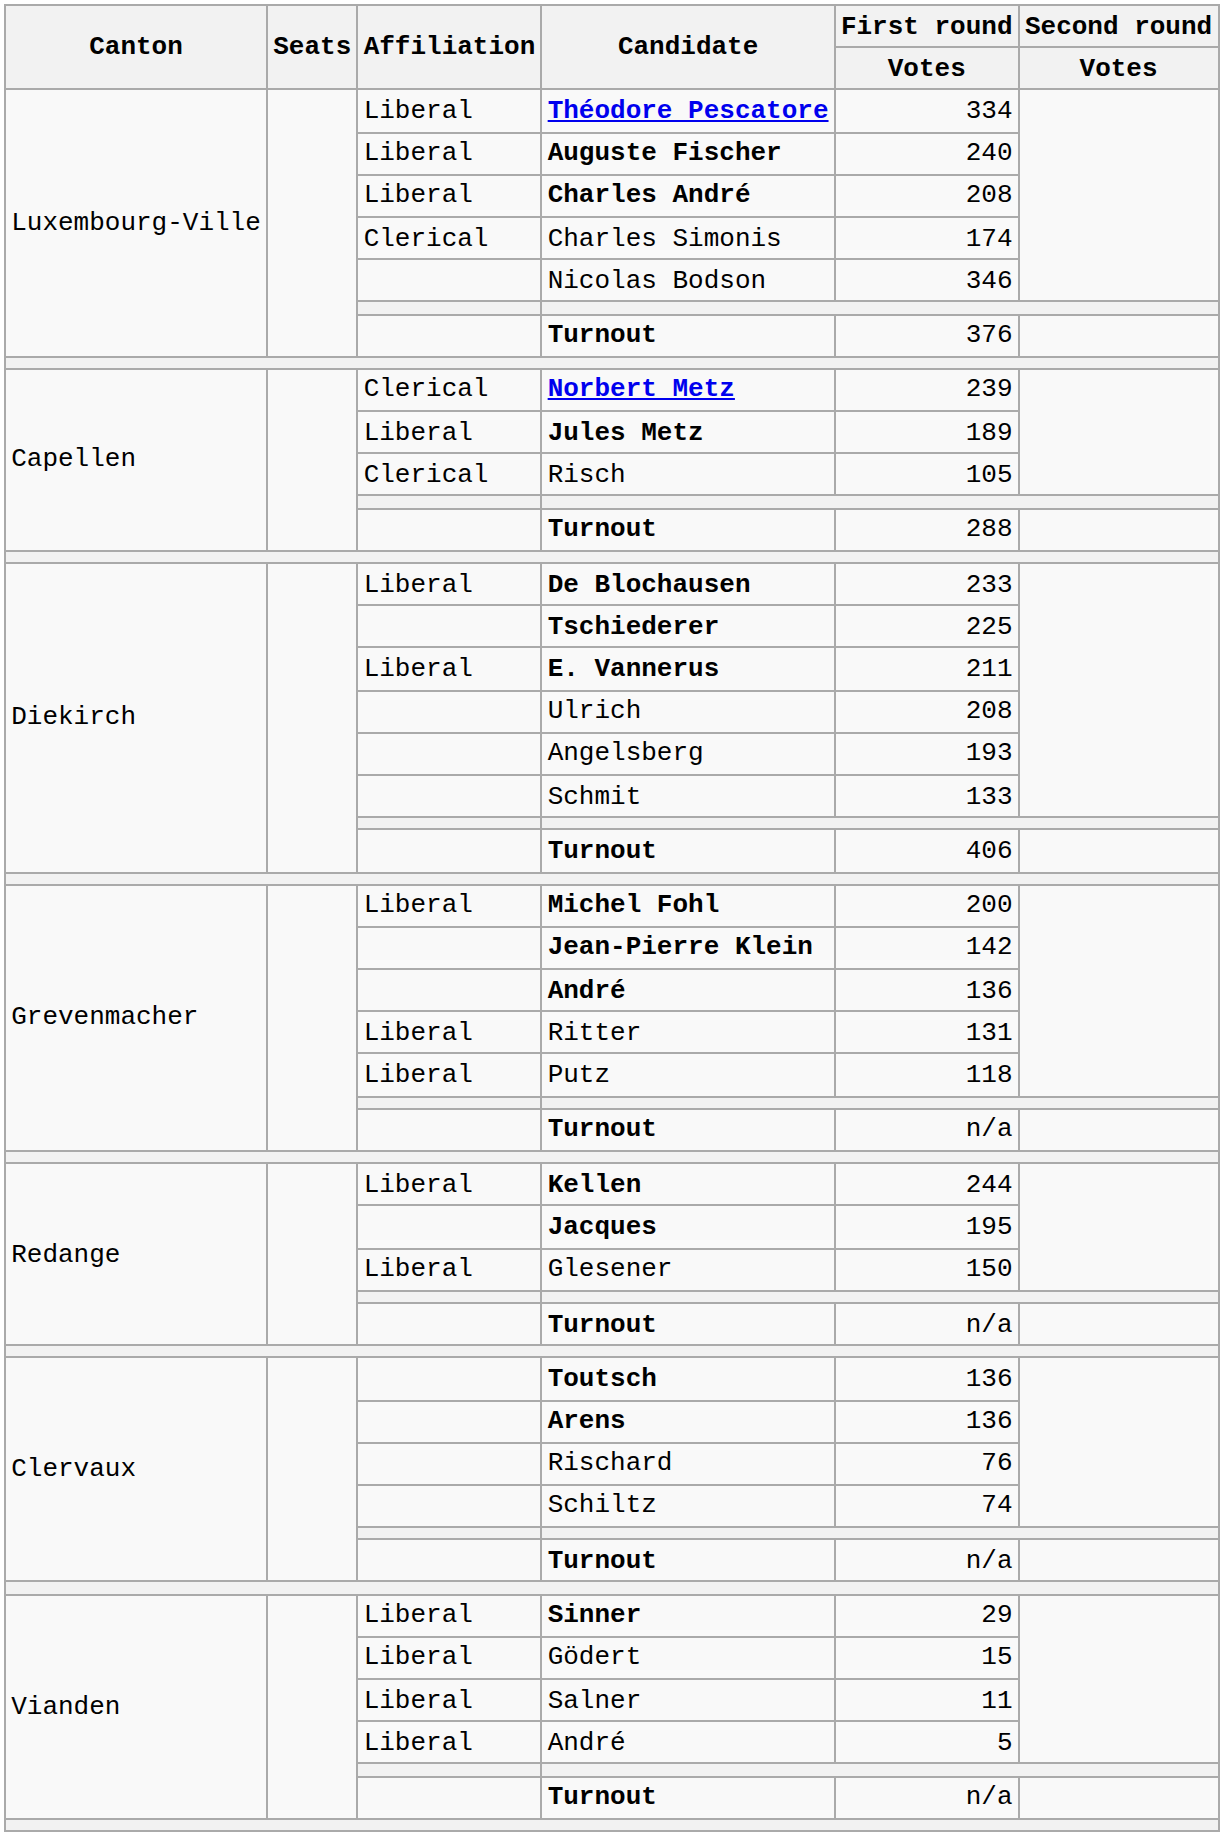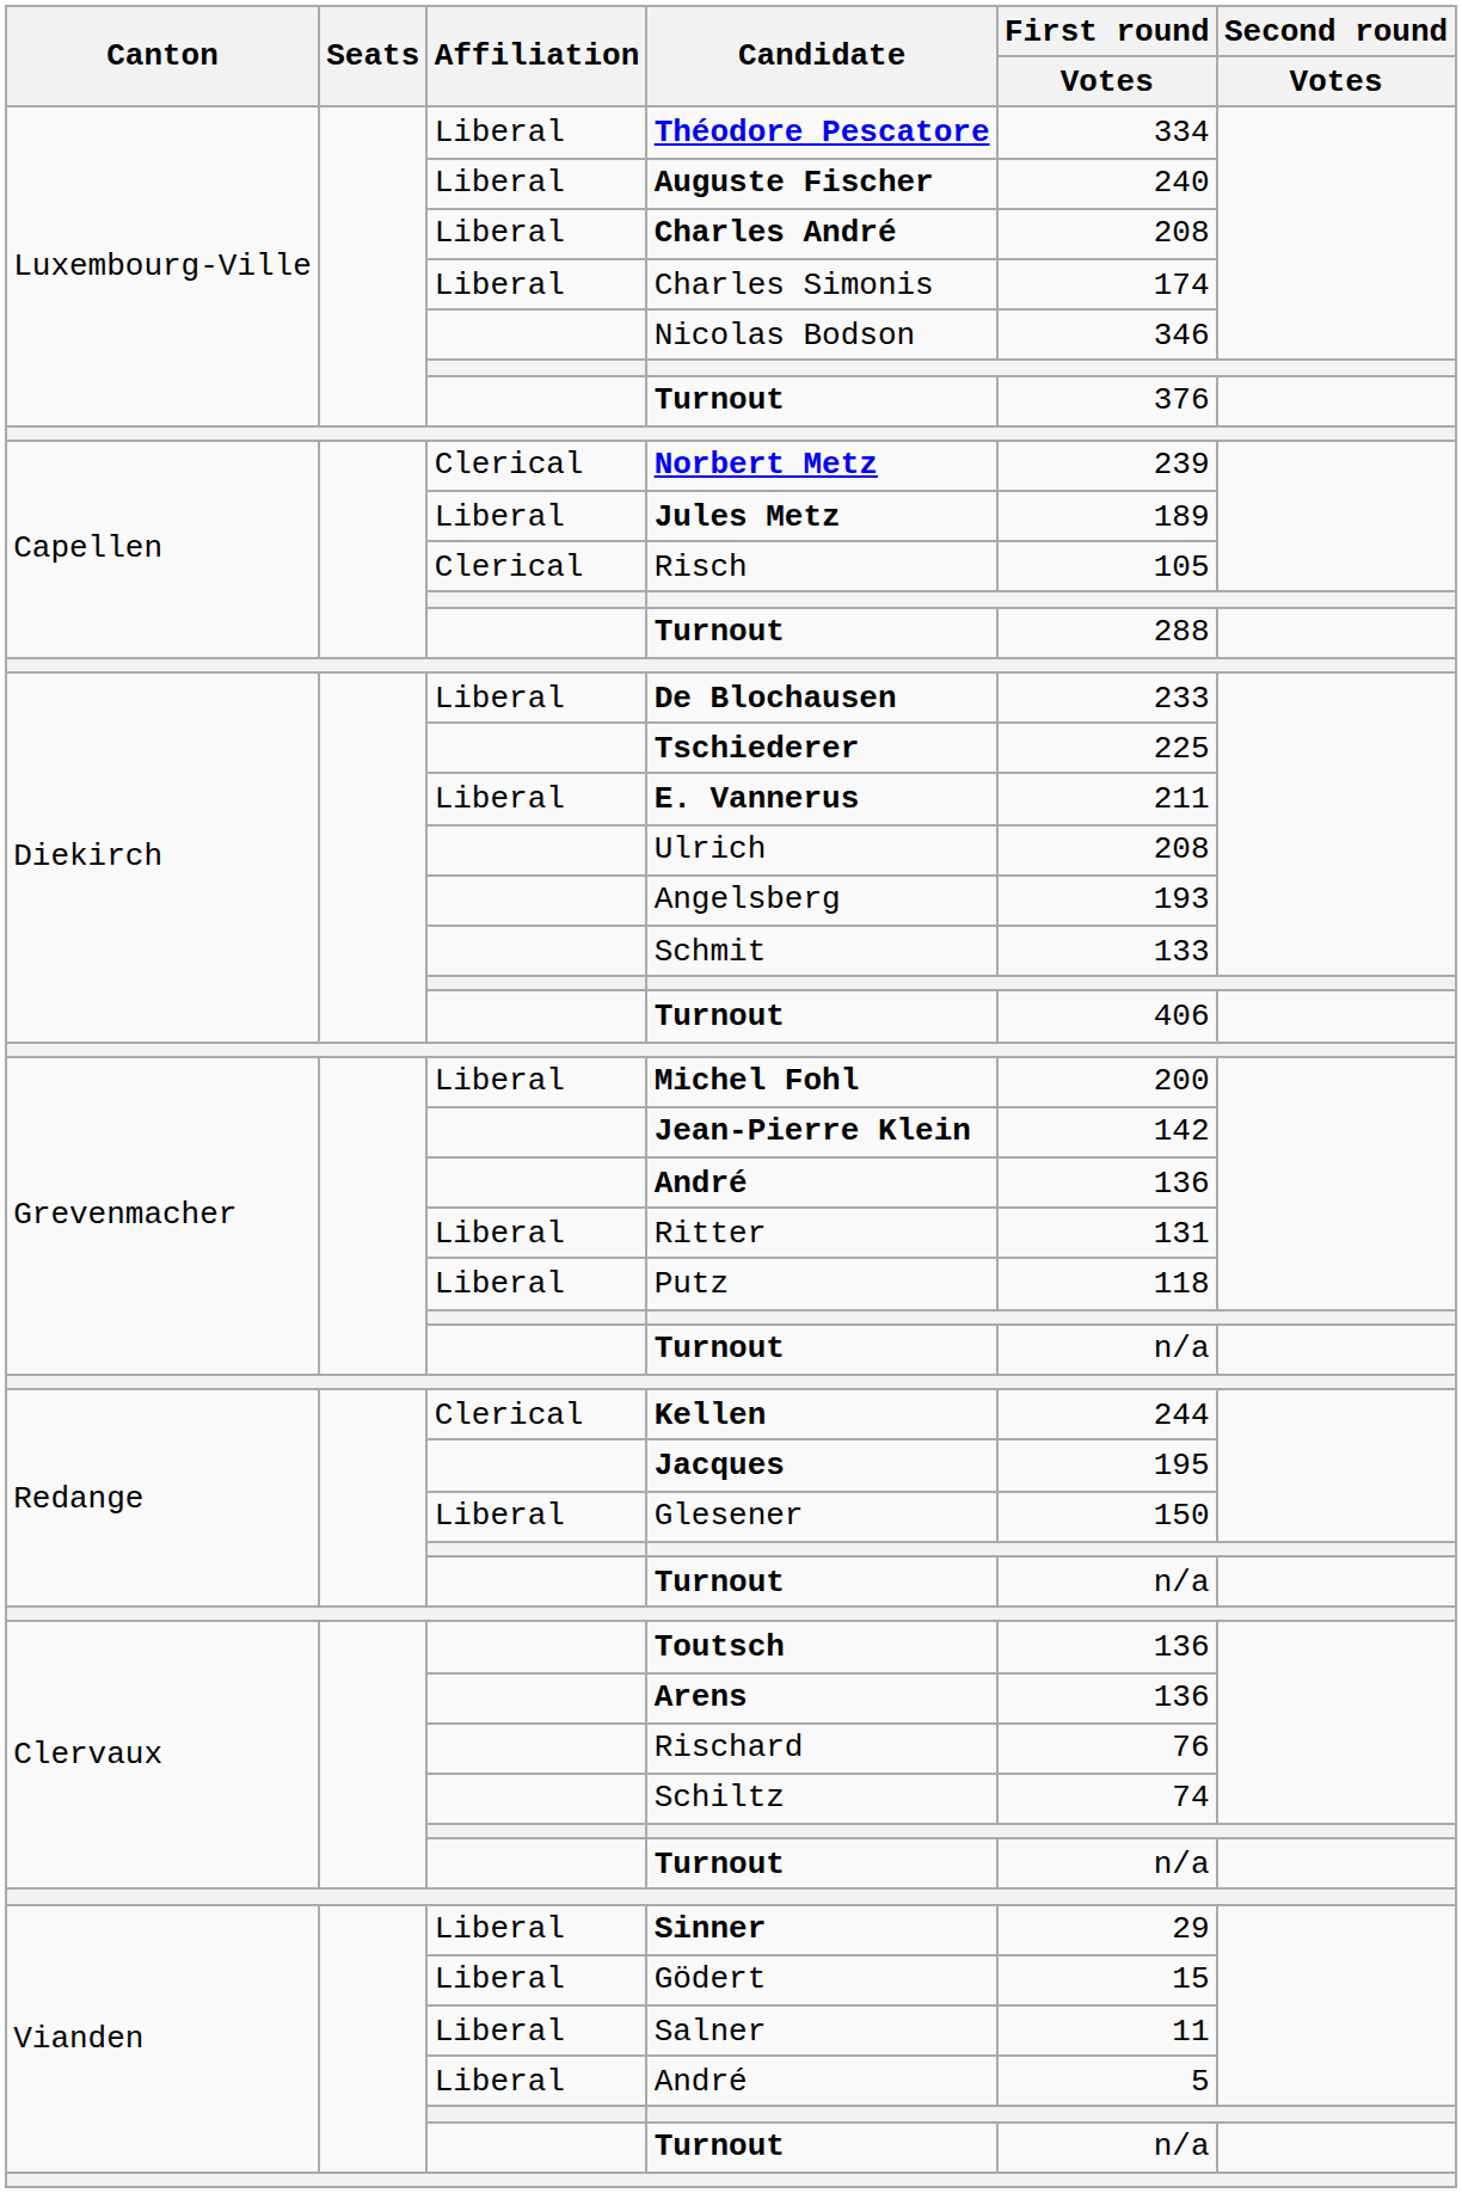Charles Simonis | Affiliation: Clerical -> Liberal
Kellen | Affiliation: Liberal -> Clerical
